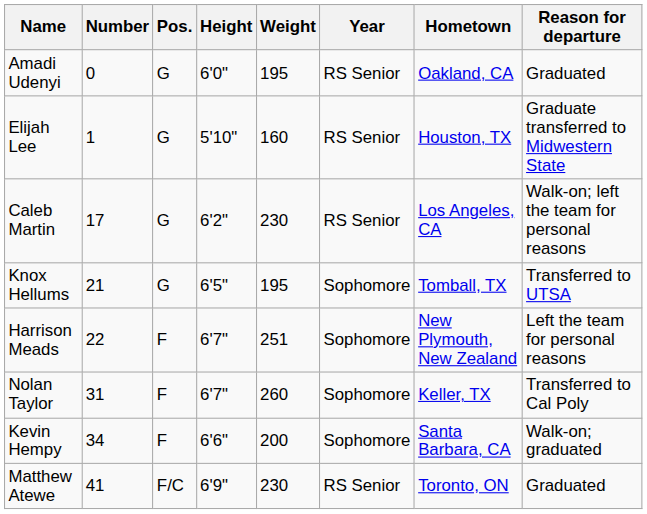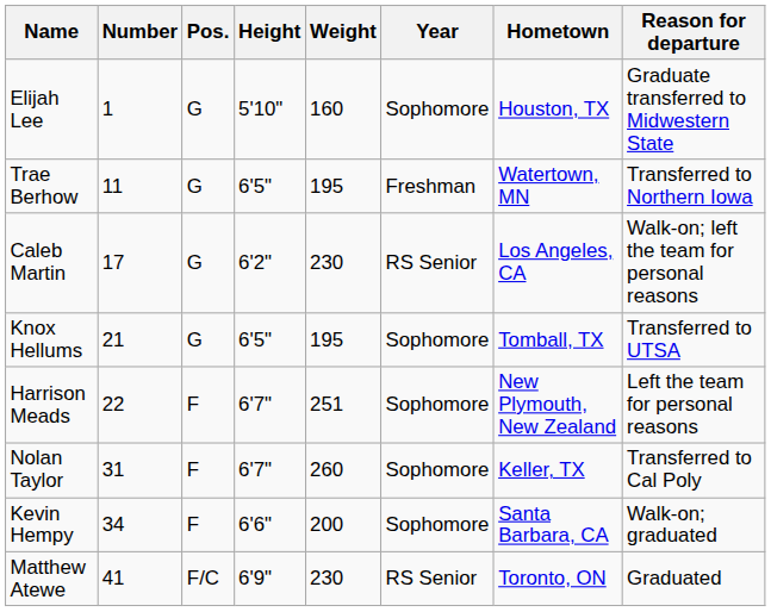- row: Amadi Udenyi | 0 | G | 6'0" | 195 | RS Senior | Oakland, CA | Graduated
Elijah Lee | Year: RS Senior -> Sophomore
+ row: Trae Berhow | 11 | G | 6'5" | 195 | Freshman | Watertown, MN | Transferred to Northern Iowa
